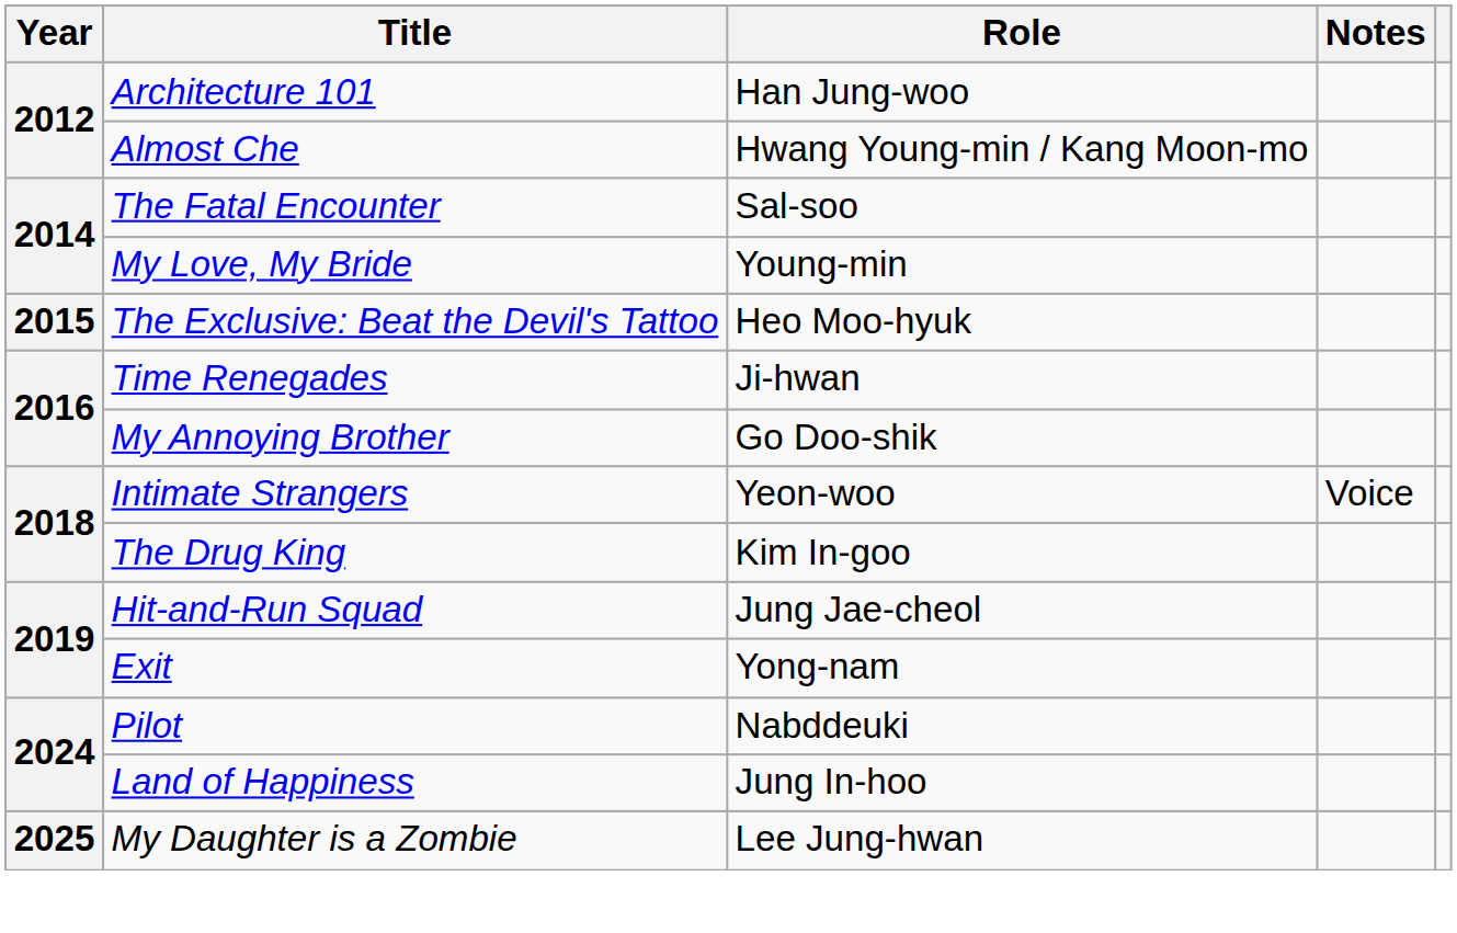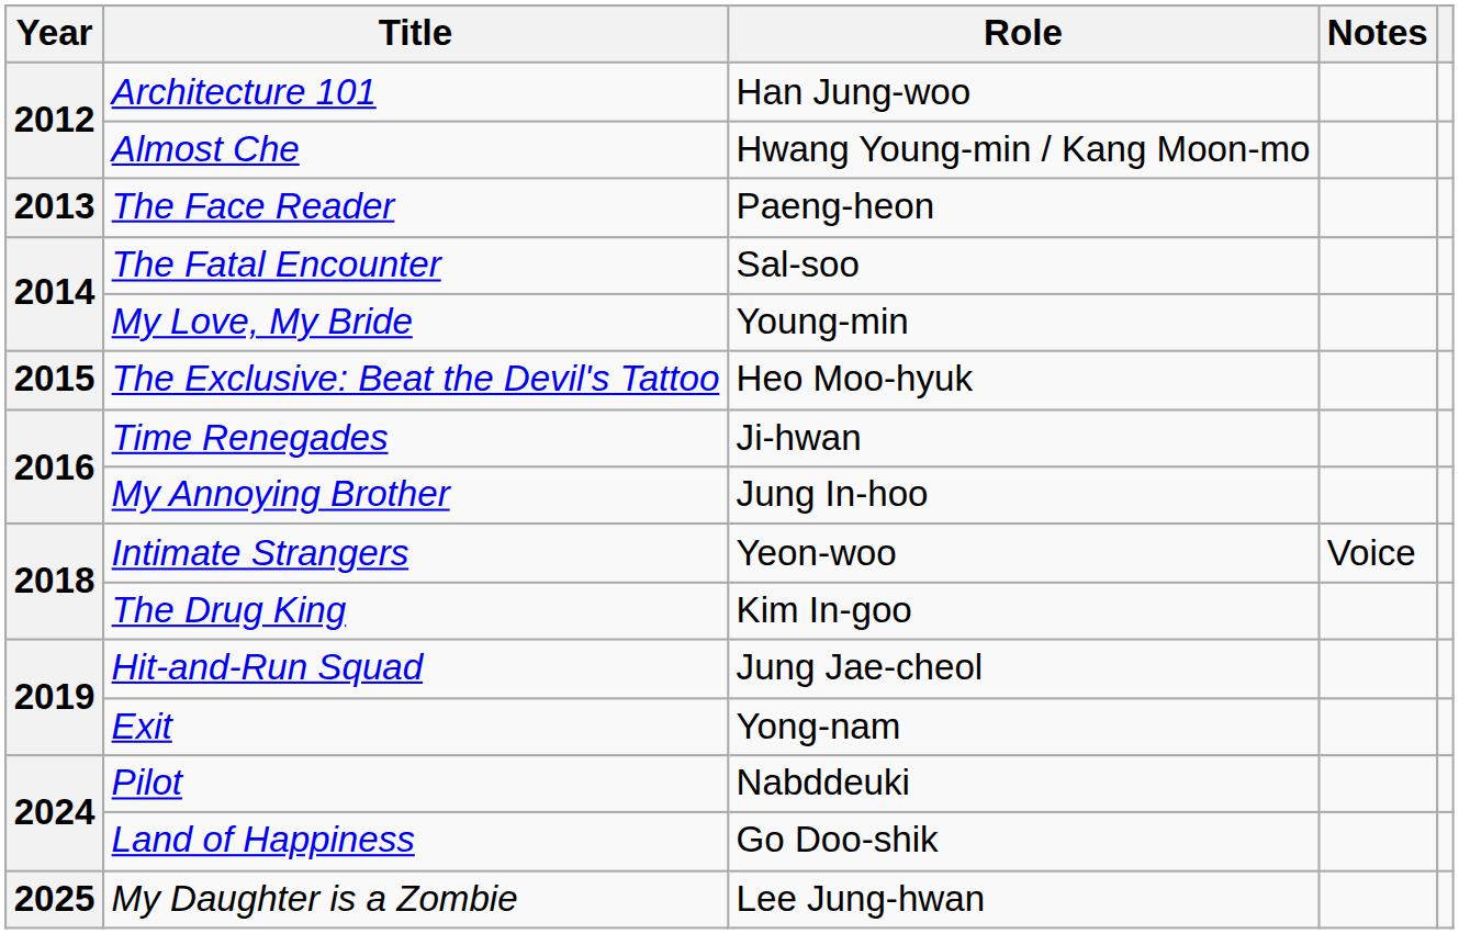+ row: 2013 | The Face Reader | Paeng-heon
My Annoying Brother | Role: Go Doo-shik -> Jung In-hoo
Land of Happiness | Role: Jung In-hoo -> Go Doo-shik
